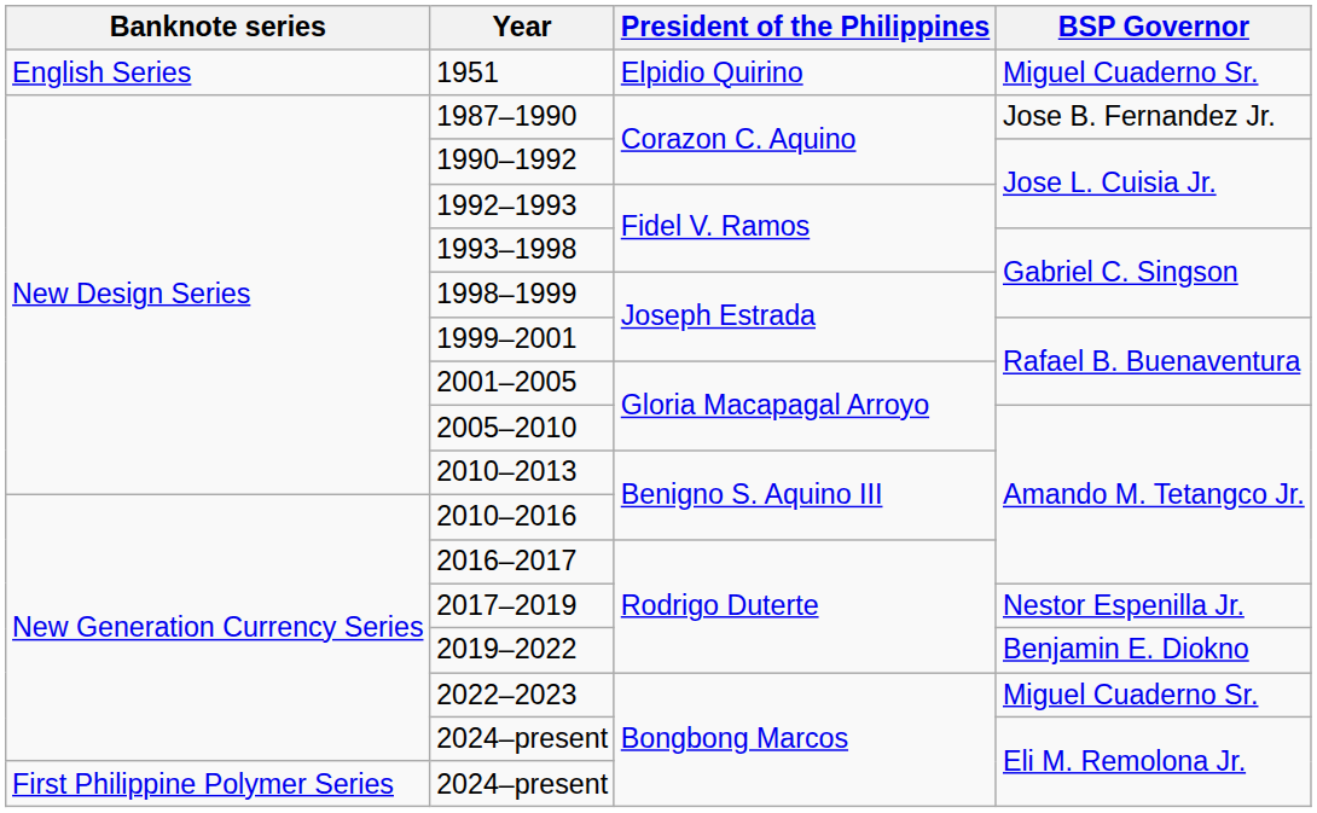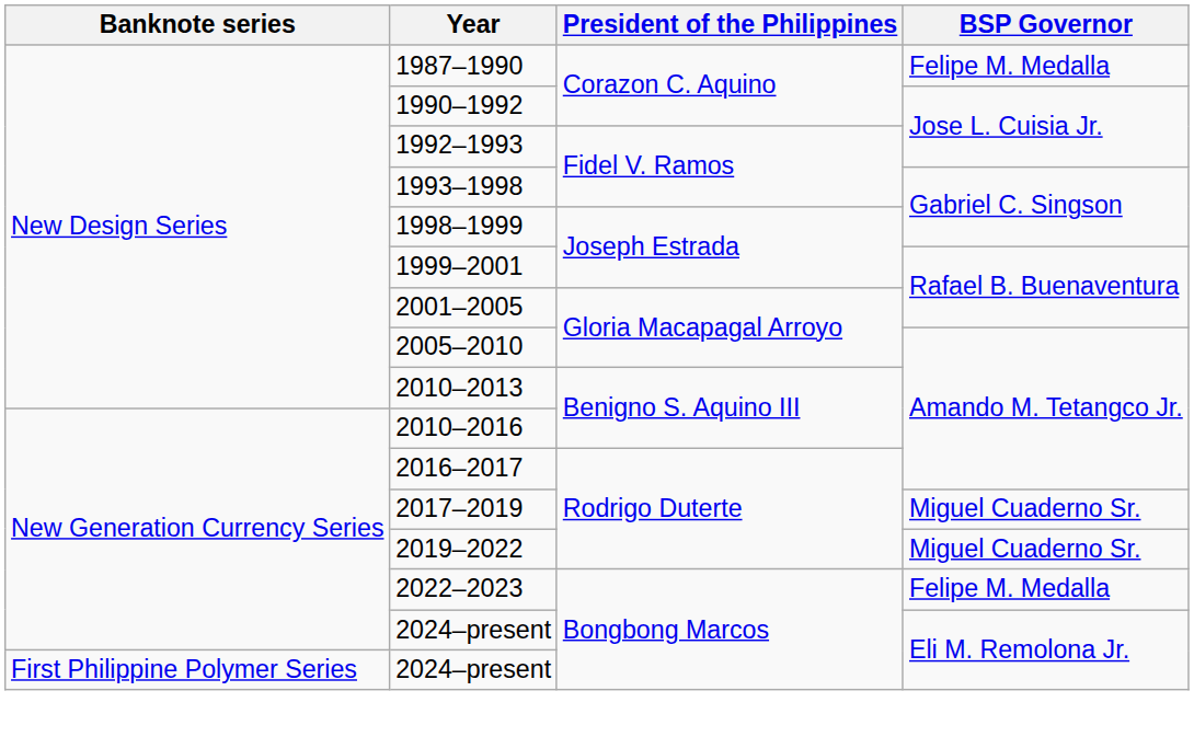- row: English Series | 1951 | Elpidio Quirino | Miguel Cuaderno Sr.
1987–1990 | BSP Governor: Jose B. Fernandez Jr. -> Felipe M. Medalla
2017–2019 | BSP Governor: Nestor Espenilla Jr. -> Miguel Cuaderno Sr.
2019–2022 | BSP Governor: Benjamin E. Diokno -> Miguel Cuaderno Sr.
2022–2023 | BSP Governor: Miguel Cuaderno Sr. -> Felipe M. Medalla
